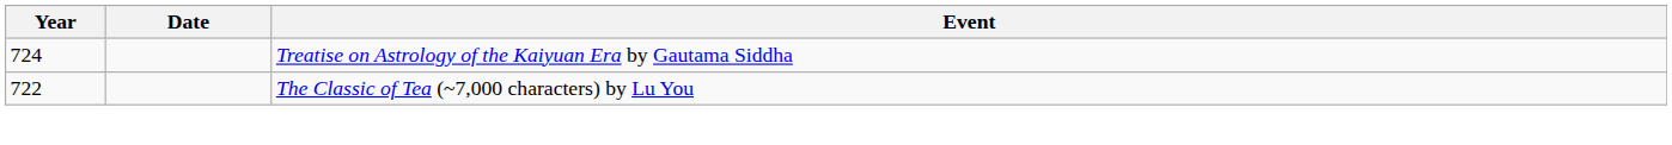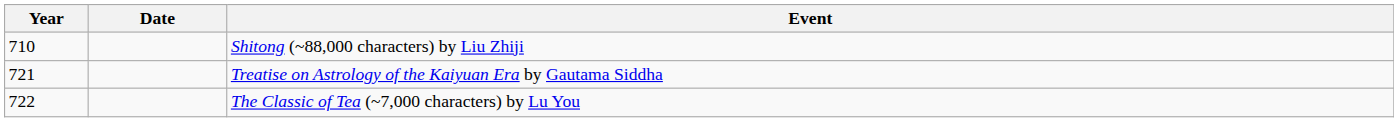+ row: 710 | Shitong (~88,000 characters) by Liu Zhiji
Treatise on Astrology of the Kaiyuan Era by Gautama Siddha | Year: 724 -> 721
